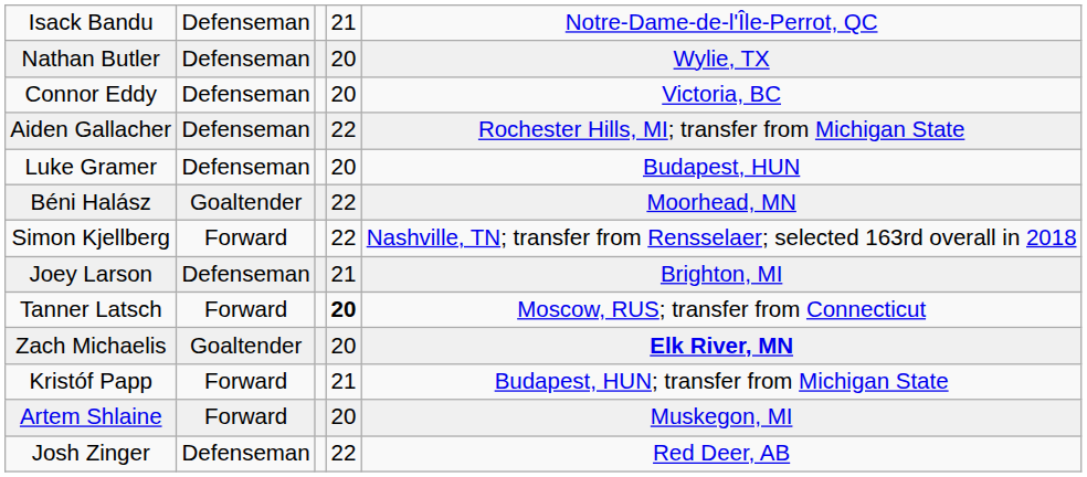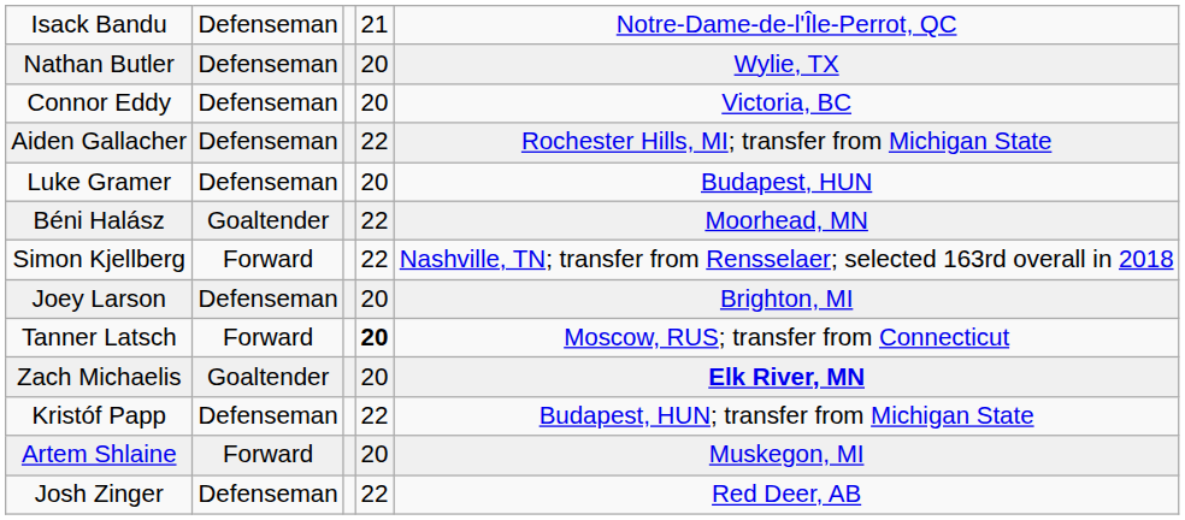Joey Larson | column 4: 21 -> 20
Kristóf Papp | column 2: Forward -> Defenseman
Kristóf Papp | column 4: 21 -> 22
